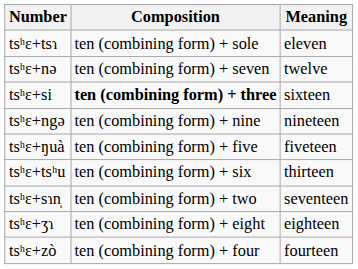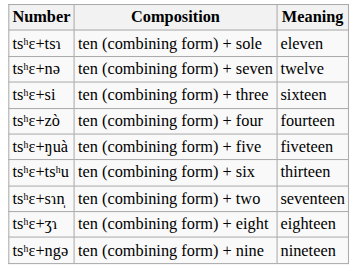tsʰɛ+si | Composition: bold -> normal
rows swapped: tsʰɛ+zò <-> tsʰɛ+ngə
